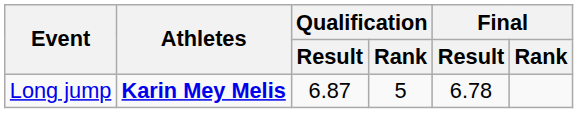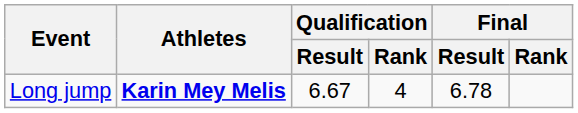Long jump | Qualification / Result: 6.87 -> 6.67
Long jump | Qualification / Rank: 5 -> 4
